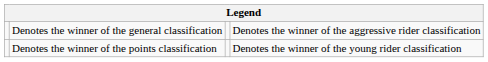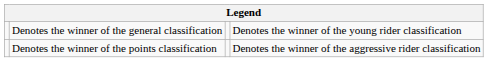Denotes the winner of the general classification | column 4: Denotes the winner of the aggressive rider classification -> Denotes the winner of the young rider classification
Denotes the winner of the points classification | column 4: Denotes the winner of the young rider classification -> Denotes the winner of the aggressive rider classification
